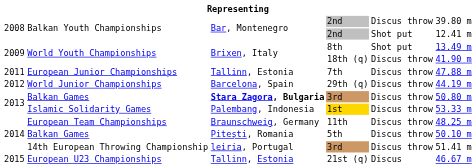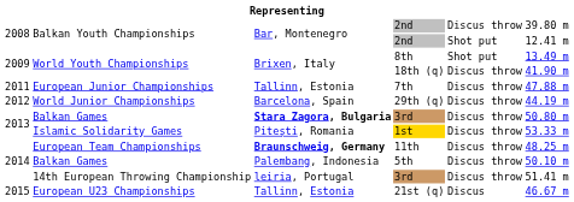1st | column 3: Palembang, Indonesia -> Pitești, Romania
11th | column 3: normal -> bold
5th | column 3: Pitești, Romania -> Palembang, Indonesia
